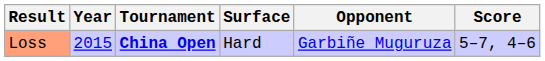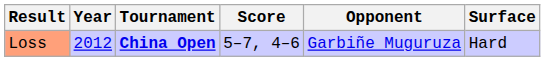columns swapped: Surface <-> Score
Loss | Year: 2015 -> 2012
